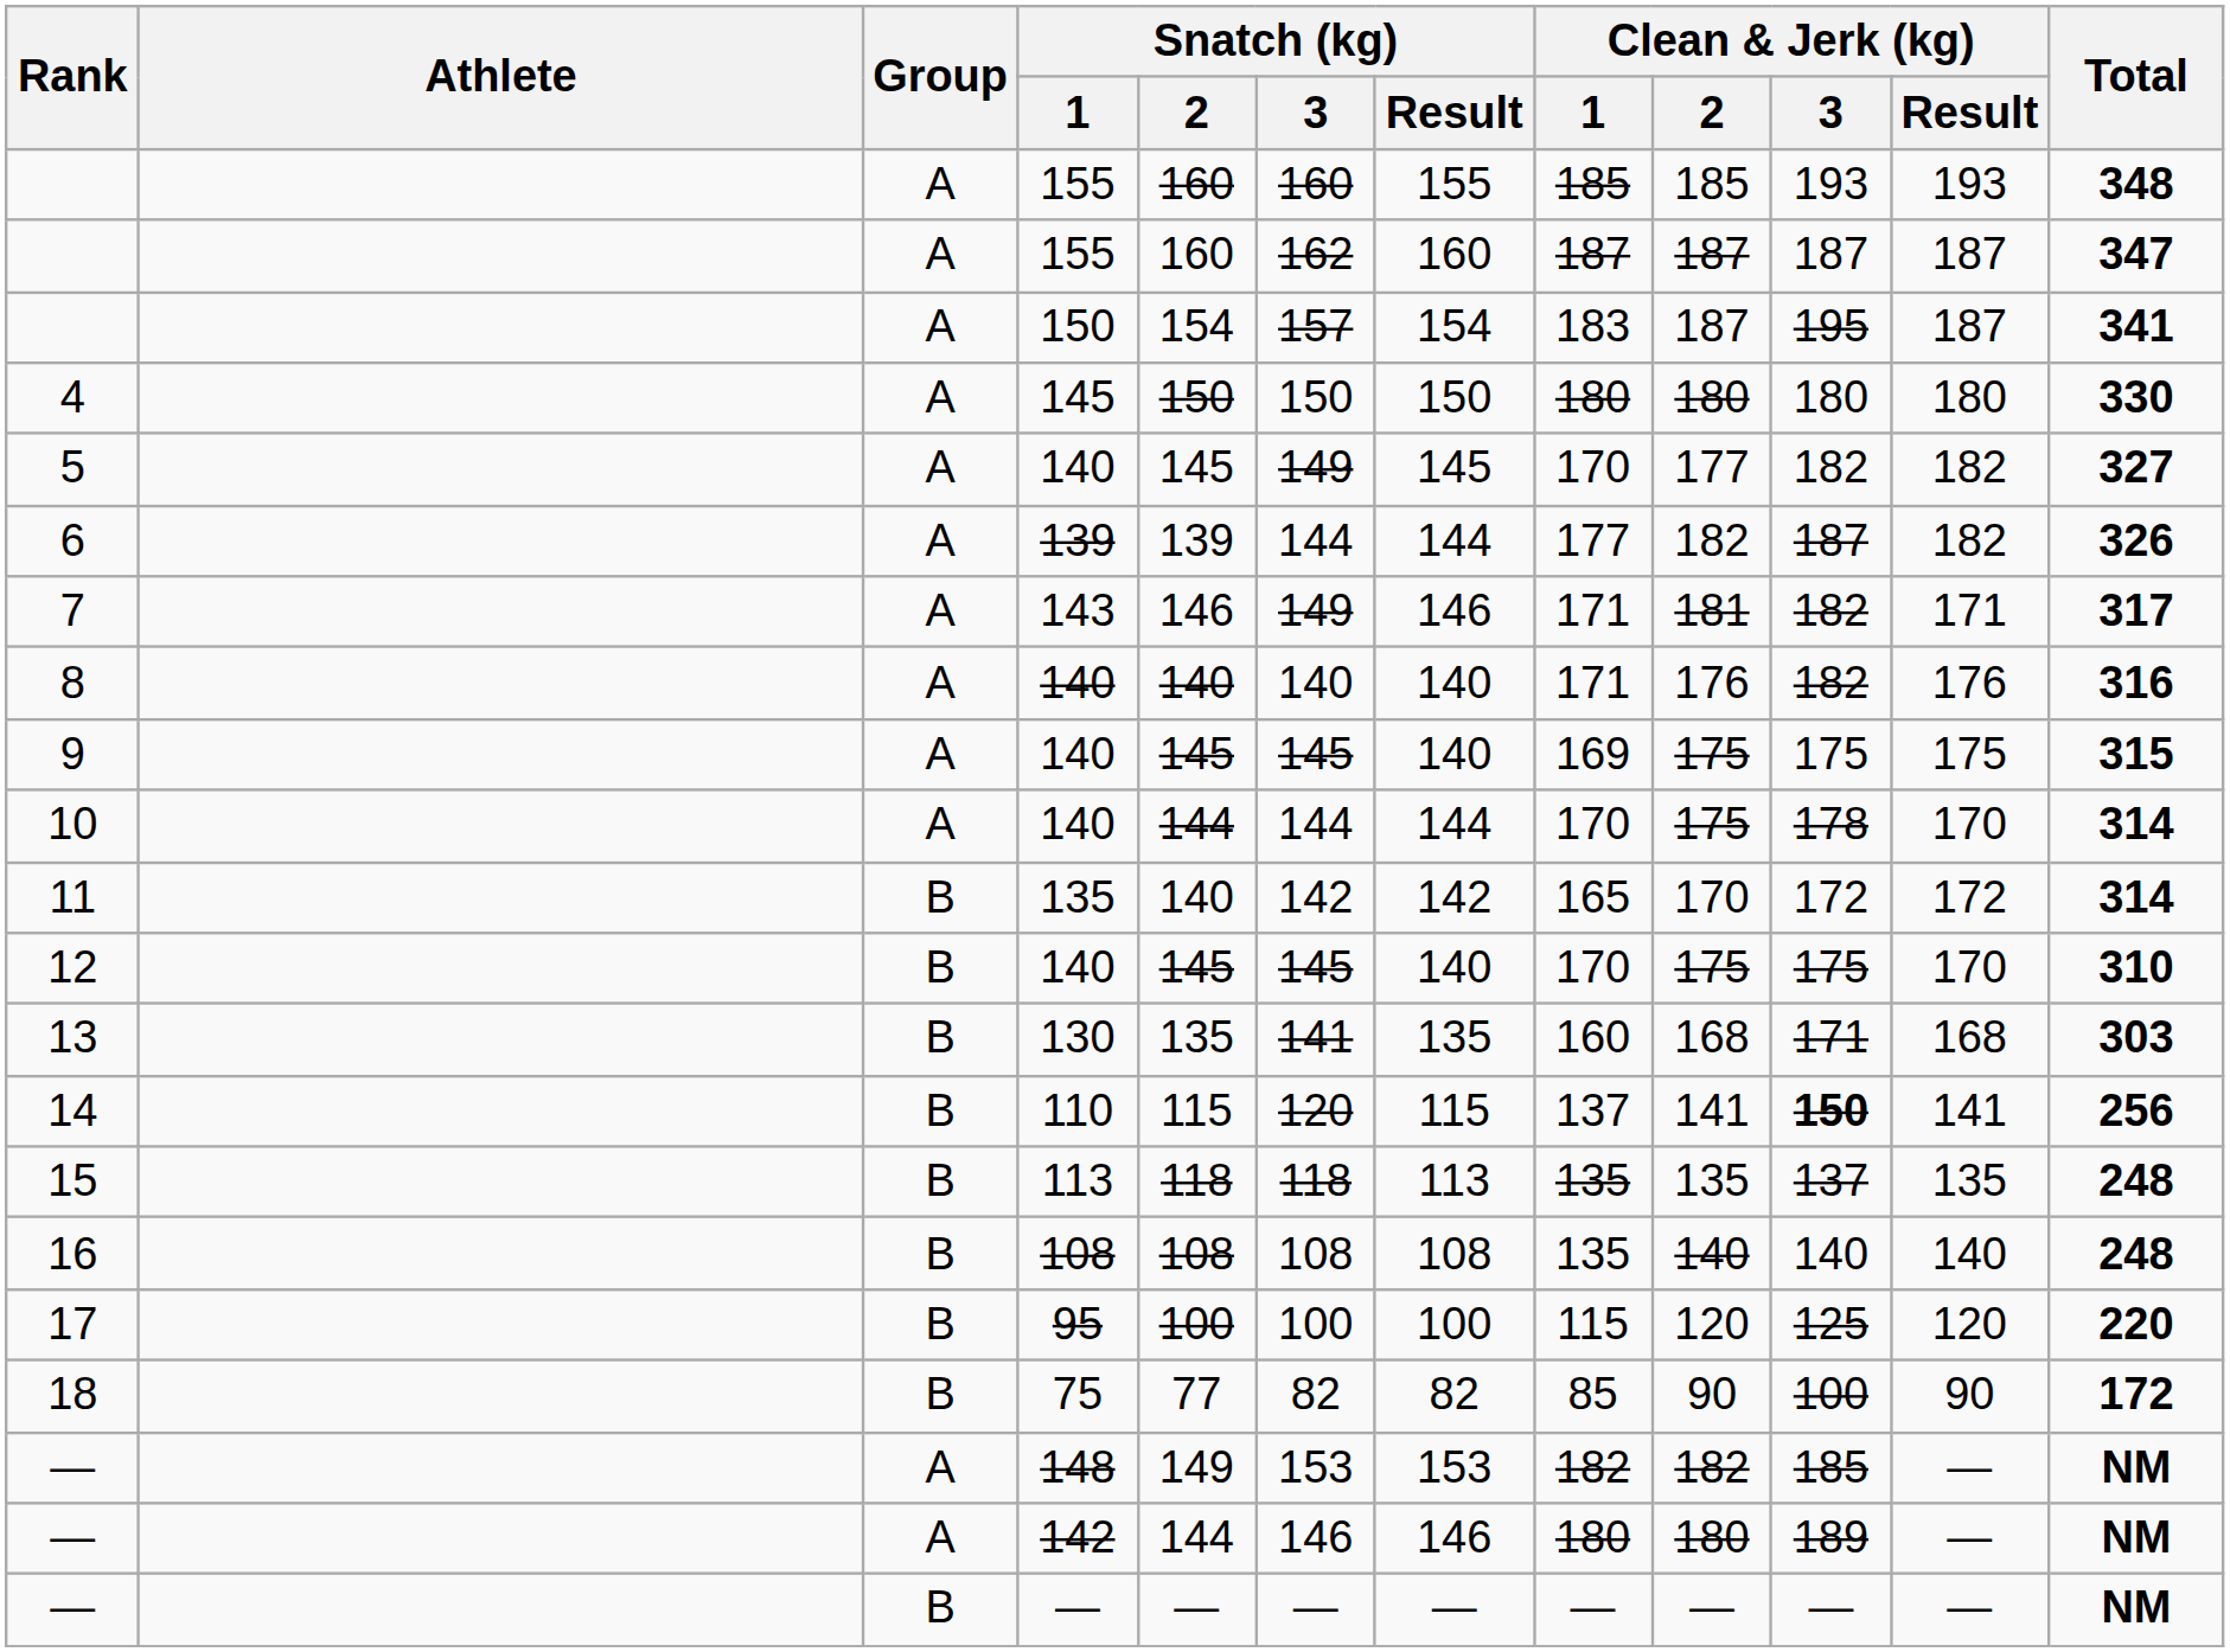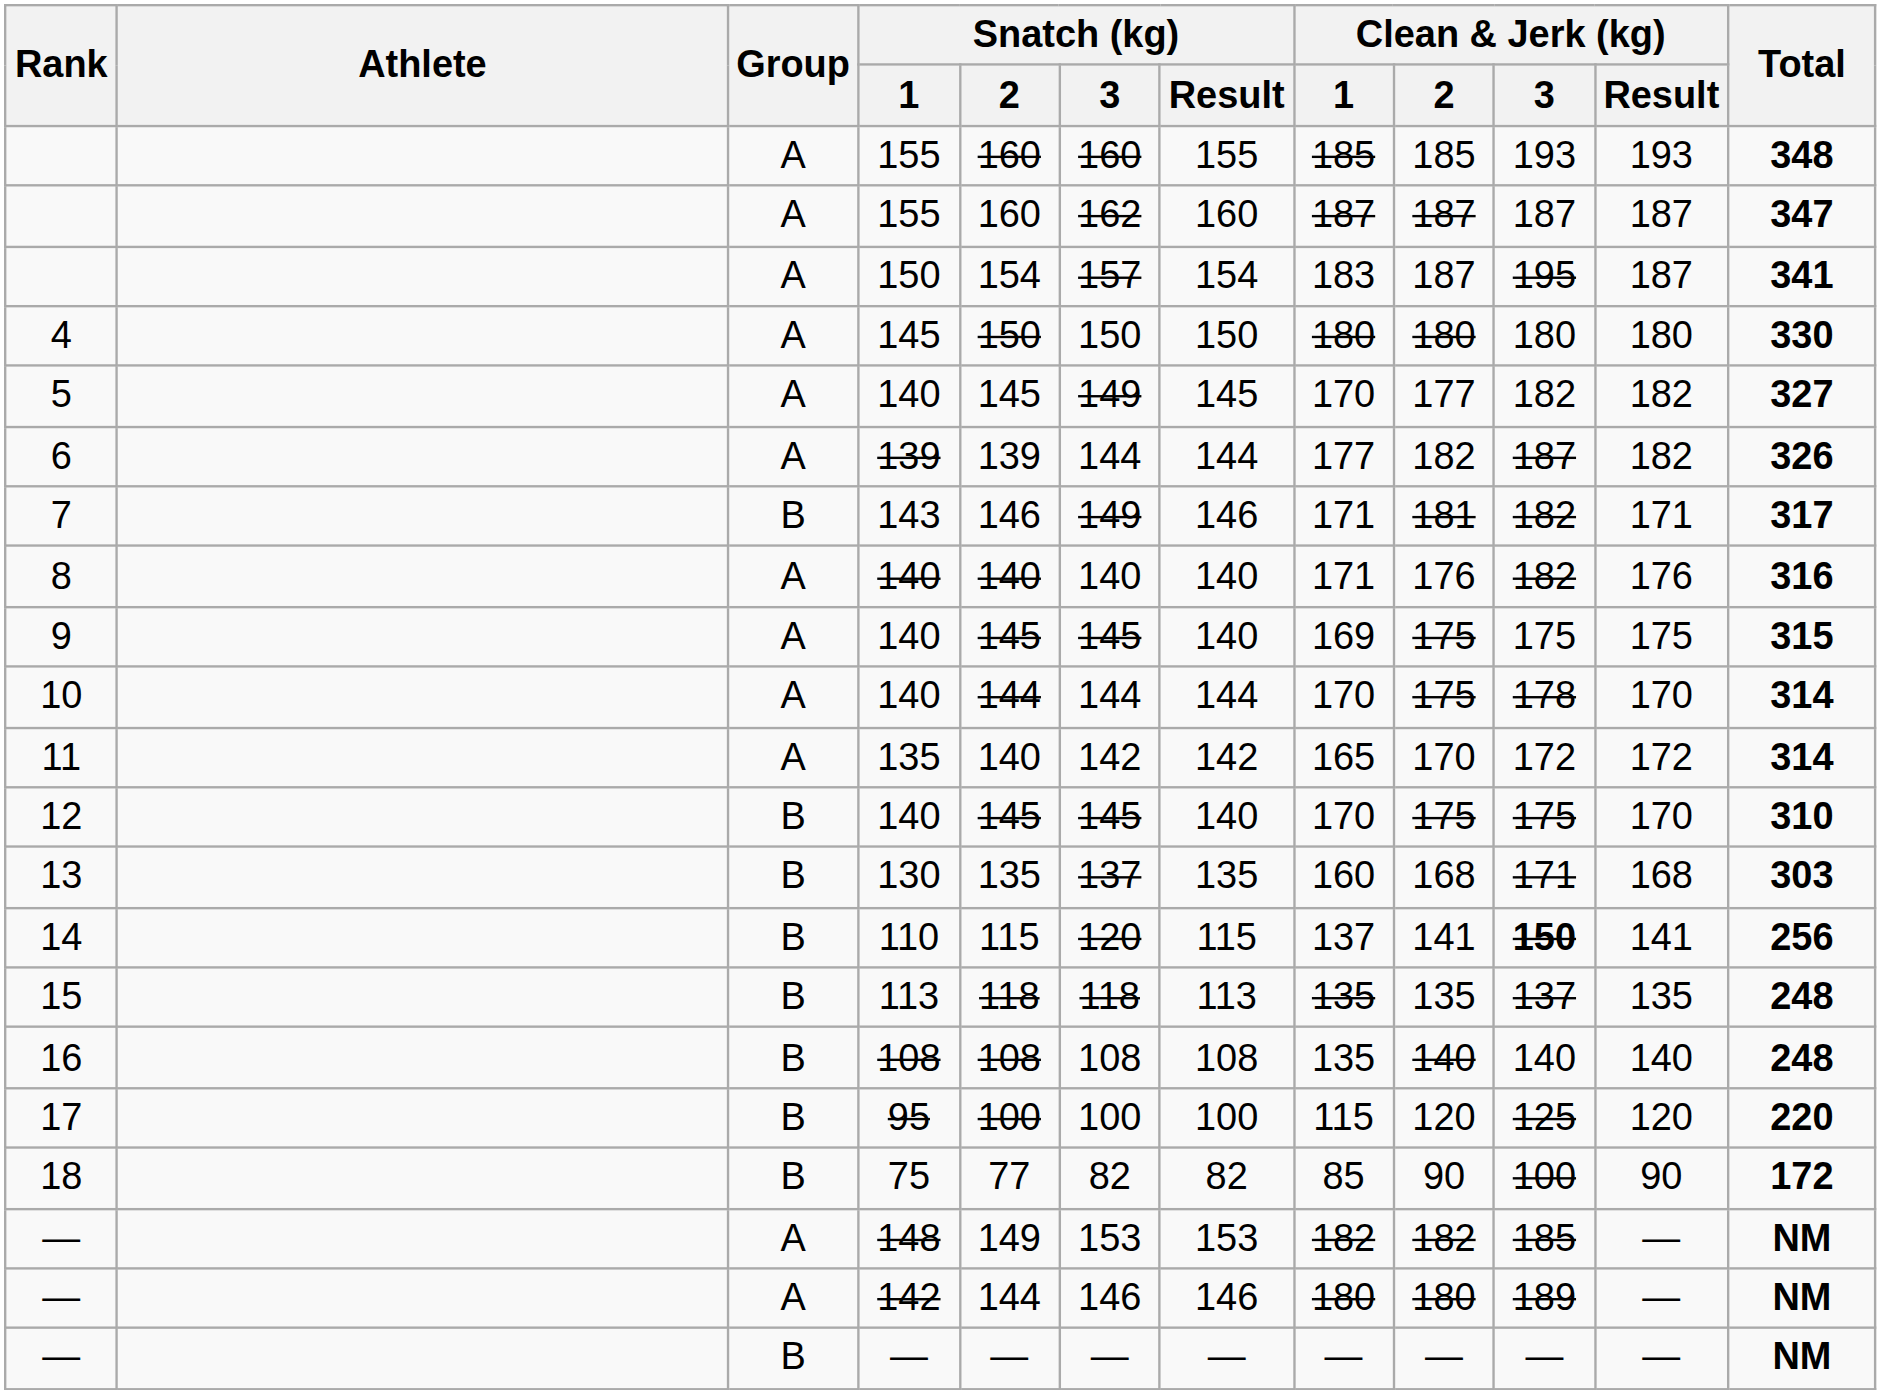7 | Group: A -> B
11 | Group: B -> A
13 | Snatch (kg) / 3: 141 -> 137
